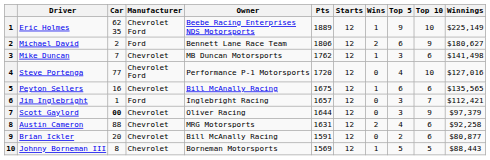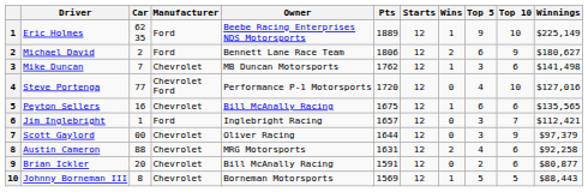Eric Holmes | Manufacturer: Chevrolet Ford -> Ford
Scott Gaylord | Car: bold -> normal
